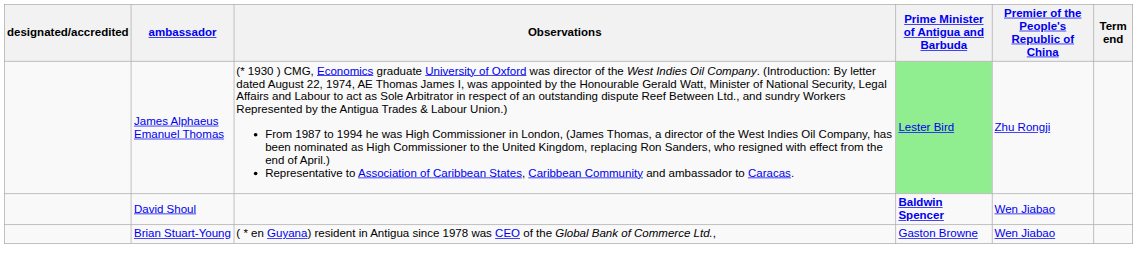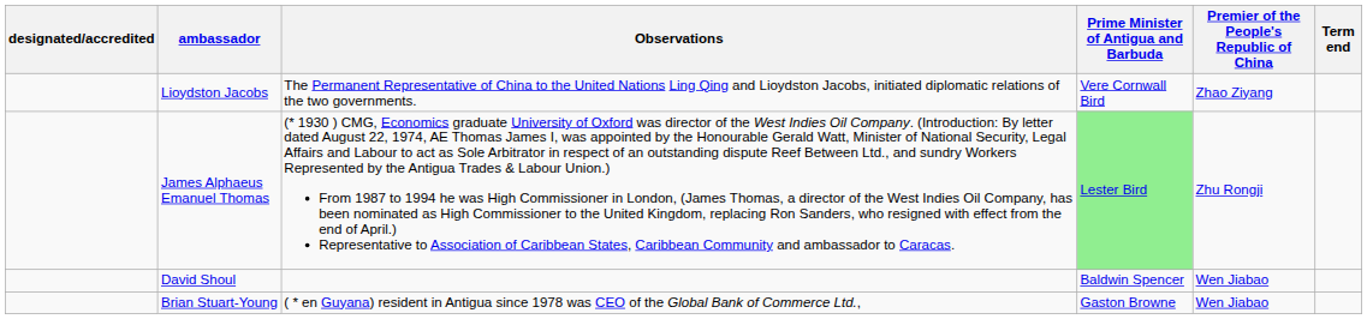+ row: Lioydston Jacobs | The Permanent Representative of China to the United Nations Ling Qing and Lioydston Jacobs, initiated diplomatic relations of the two governments. | Vere Cornwall Bird | Zhao Ziyang
David Shoul | Prime Minister of Antigua and Barbuda: bold -> normal
